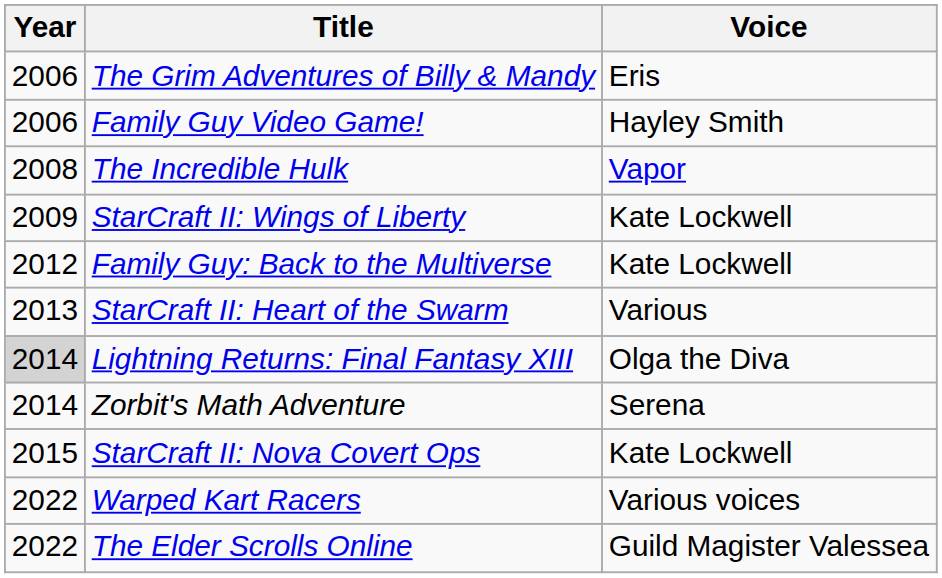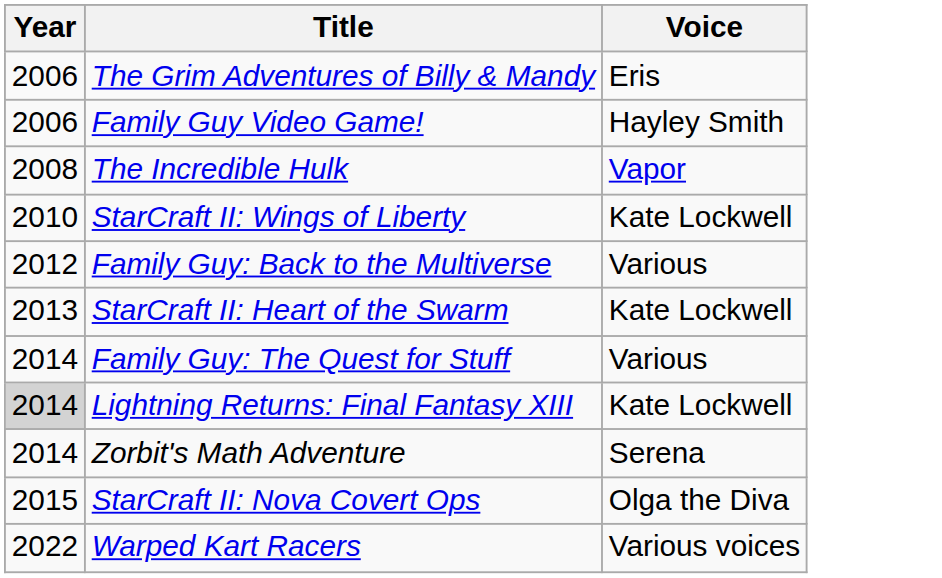StarCraft II: Wings of Liberty | Year: 2009 -> 2010
Family Guy: Back to the Multiverse | Voice: Kate Lockwell -> Various
StarCraft II: Heart of the Swarm | Voice: Various -> Kate Lockwell
+ row: 2014 | Family Guy: The Quest for Stuff | Various
Lightning Returns: Final Fantasy XIII | Voice: Olga the Diva -> Kate Lockwell
StarCraft II: Nova Covert Ops | Voice: Kate Lockwell -> Olga the Diva
- row: 2022 | The Elder Scrolls Online | Guild Magister Valessea
